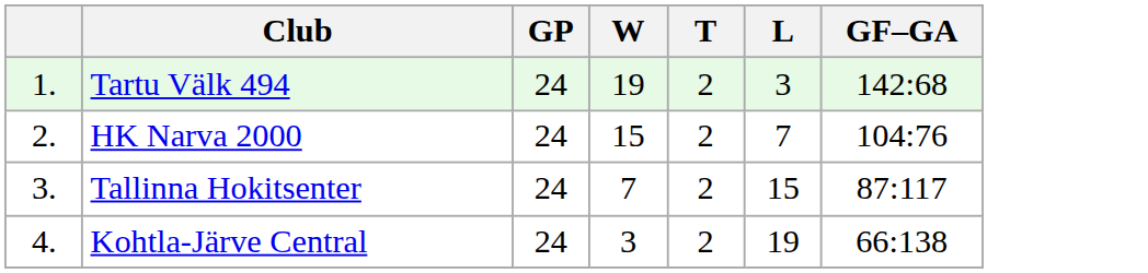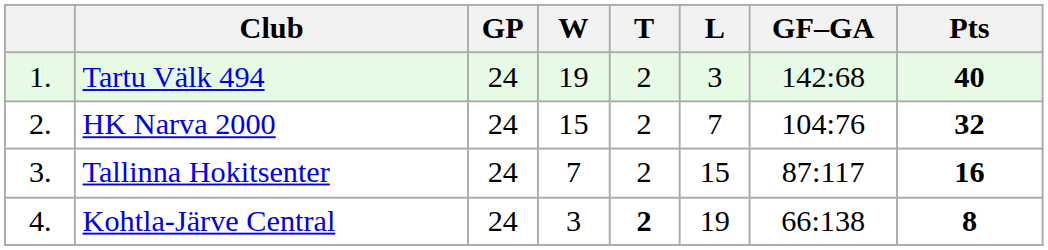+ column: Pts | 40 | 32 | 16 | 8
Kohtla-Järve Central | T: normal -> bold
